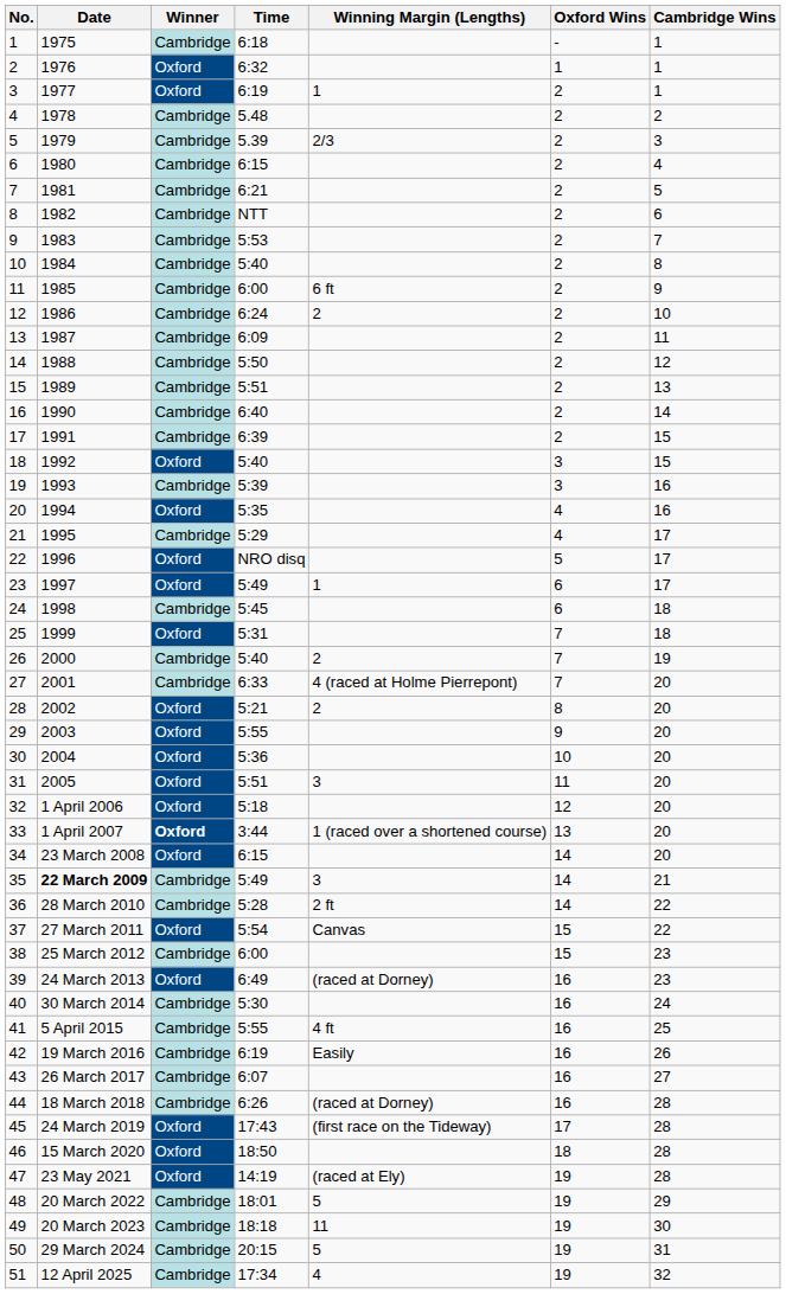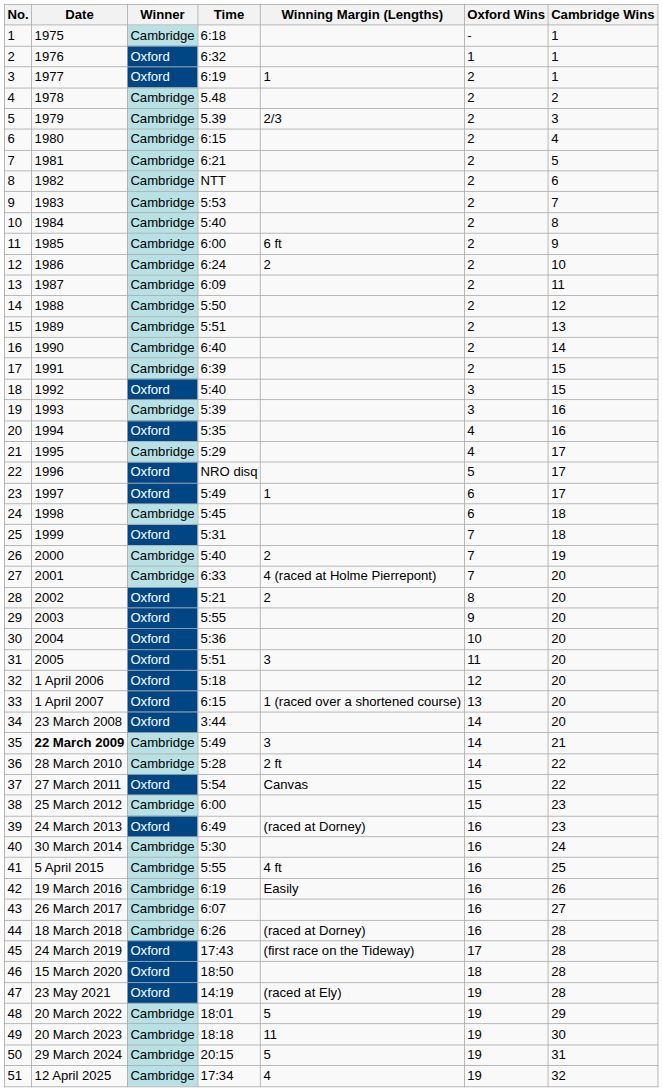33 | Winner: bold -> normal
33 | Time: 3:44 -> 6:15
34 | Time: 6:15 -> 3:44
